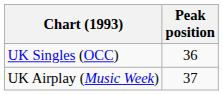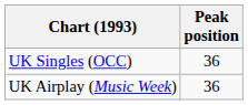UK Airplay (Music Week) | Peak position: 37 -> 36
